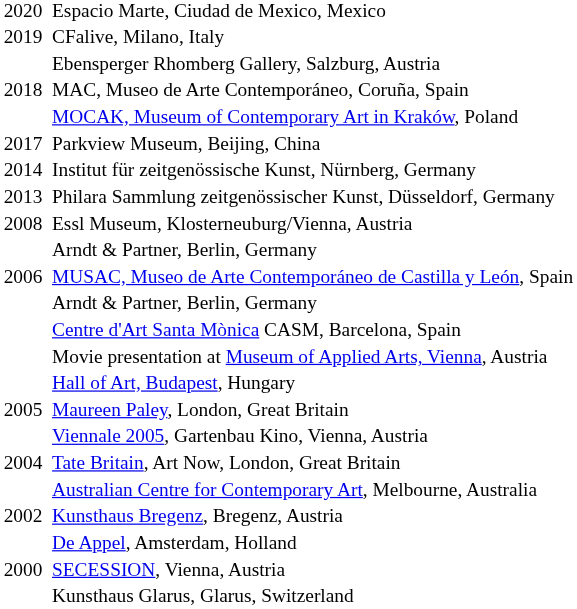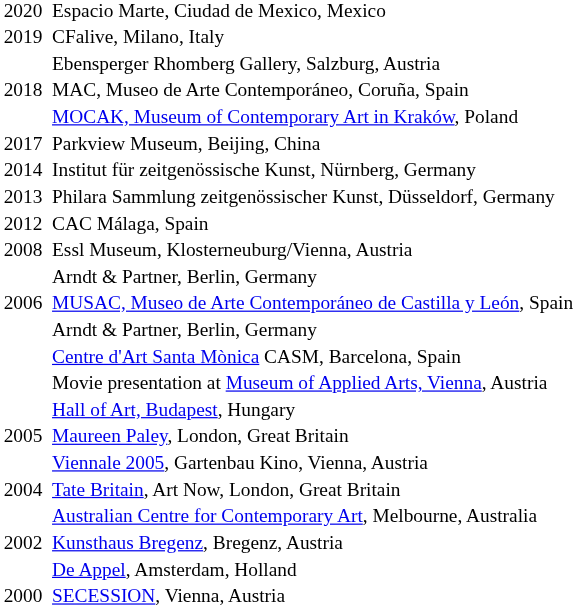+ row: 2012 | CAC Málaga, Spain
- row: Kunsthaus Glarus, Glarus, Switzerland
